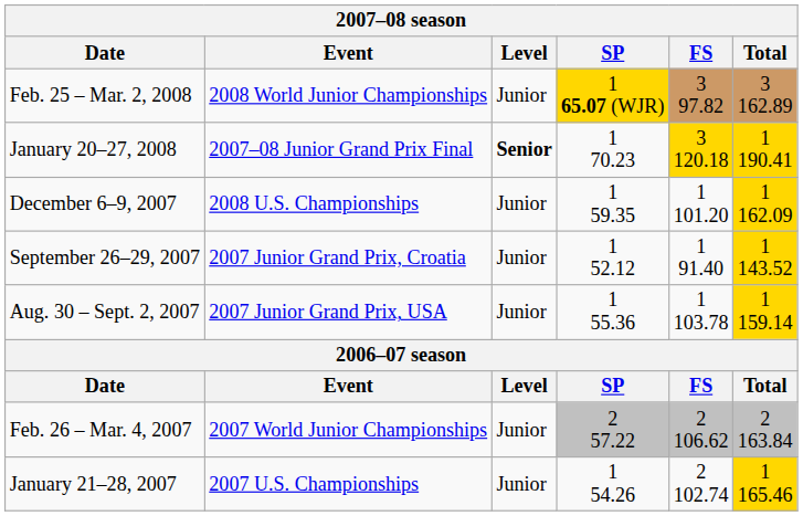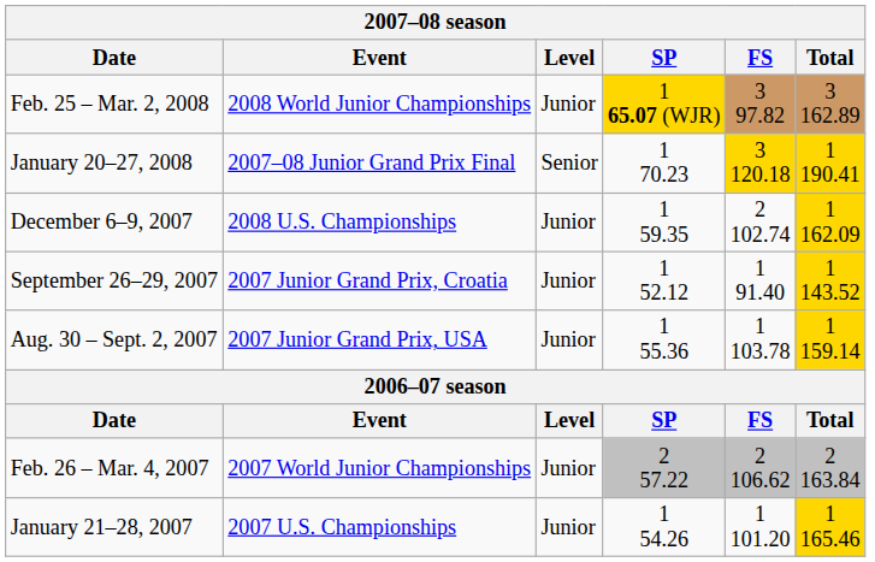January 20–27, 2008 | Level: bold -> normal
December 6–9, 2007 | FS: 1 101.20 -> 2 102.74
January 21–28, 2007 | FS: 2 102.74 -> 1 101.20
